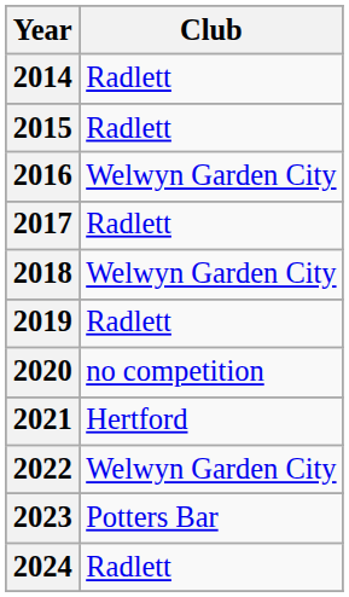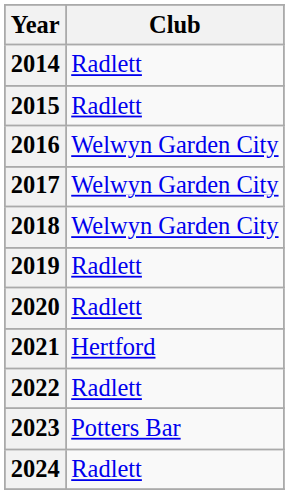2017 | Club: Radlett -> Welwyn Garden City
2020 | Club: no competition -> Radlett
2022 | Club: Welwyn Garden City -> Radlett
